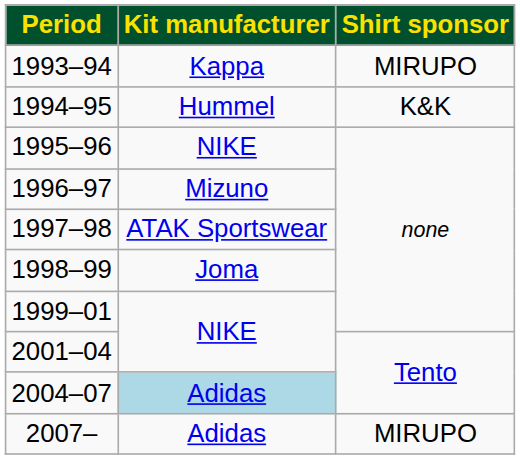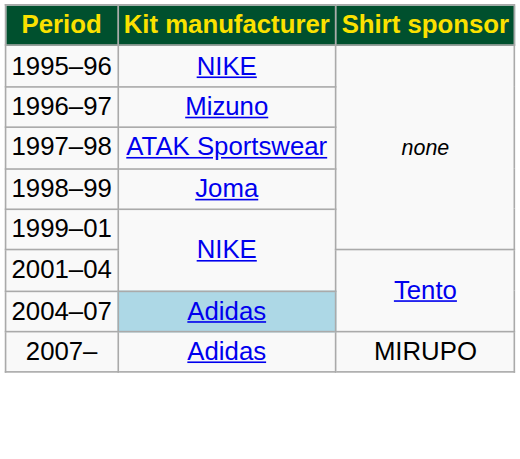- row: 1993–94 | Kappa | MIRUPO
- row: 1994–95 | Hummel | K&K
